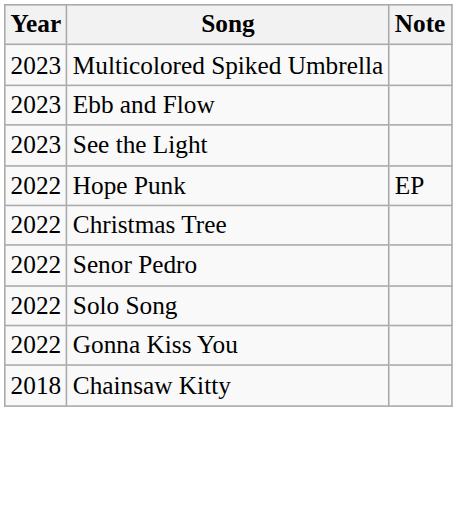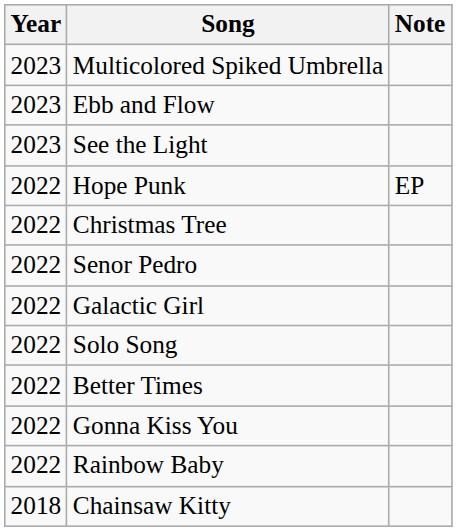+ row: 2022 | Galactic Girl
+ row: 2022 | Better Times
+ row: 2022 | Rainbow Baby
